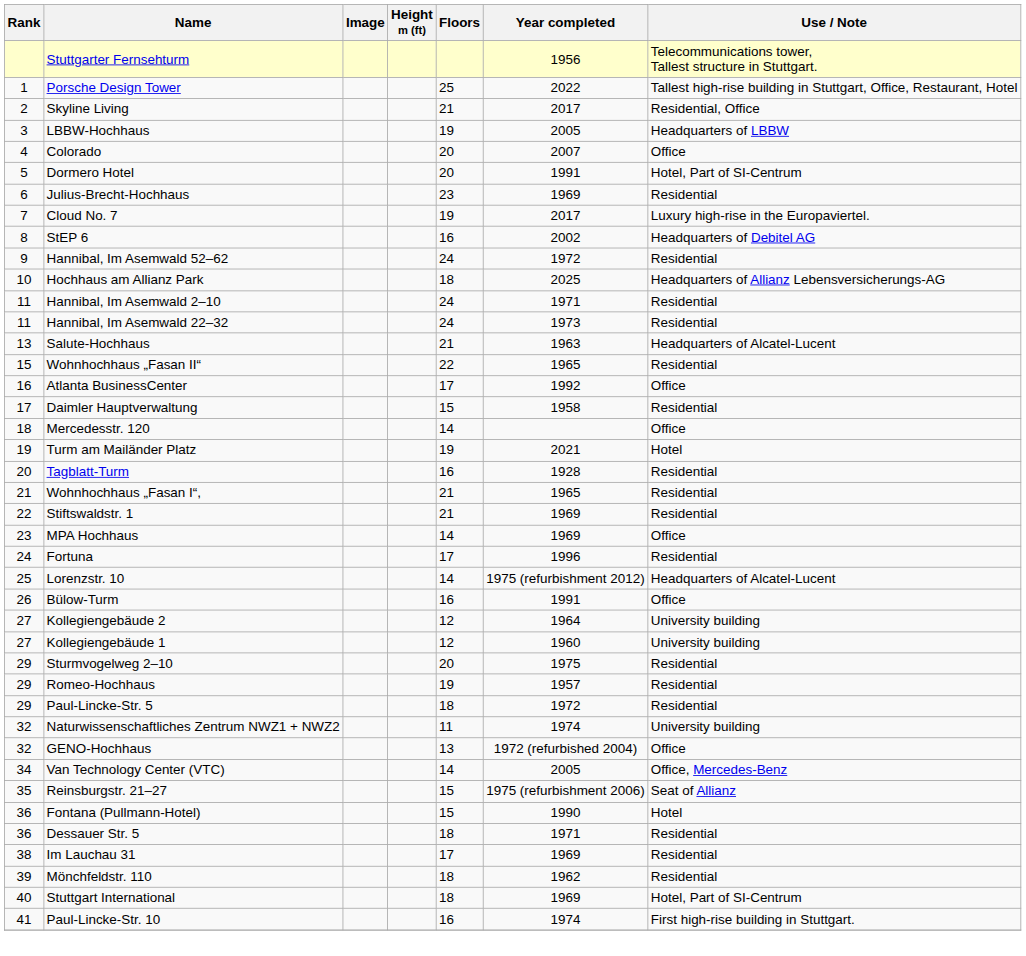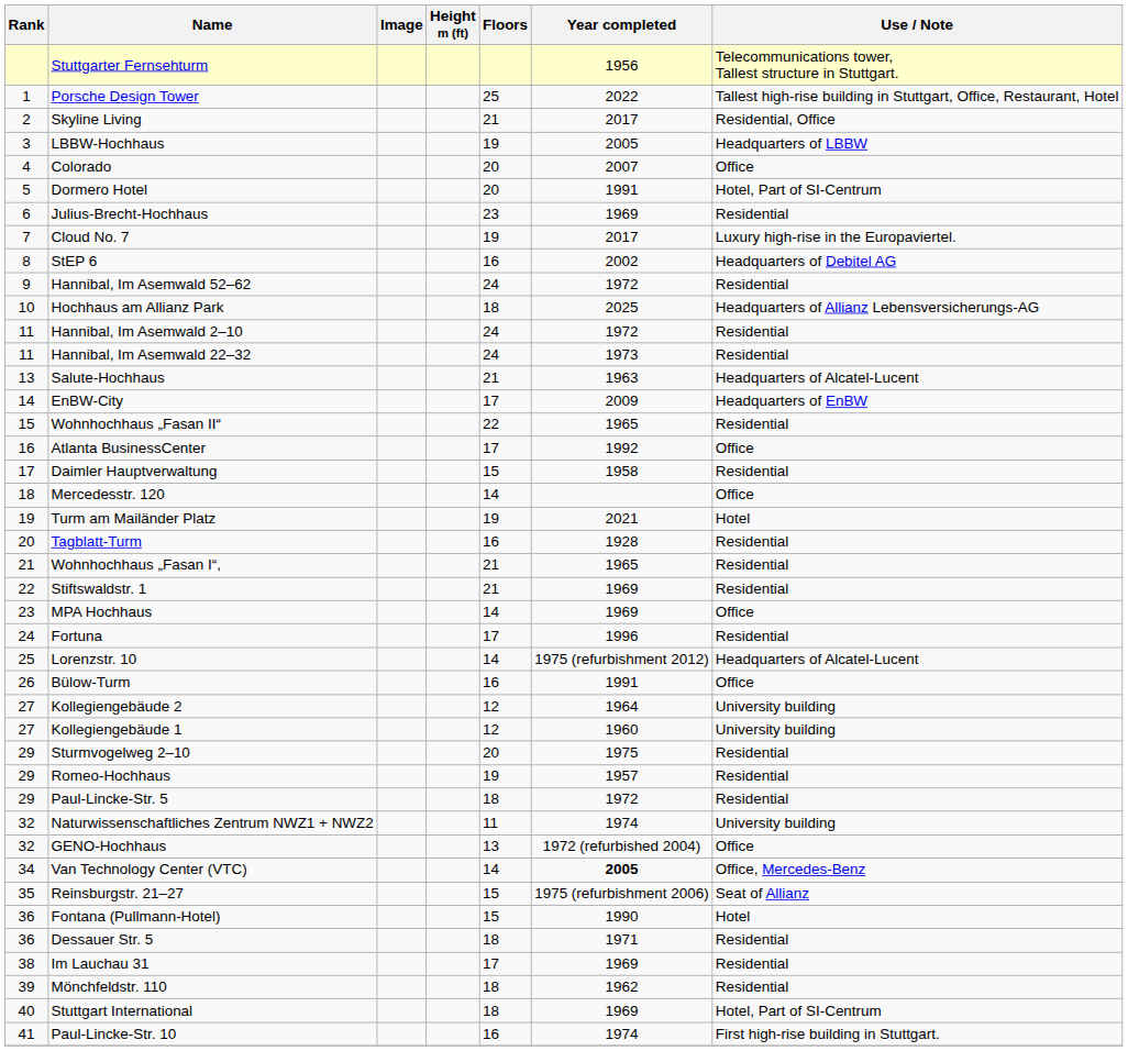Hannibal, Im Asemwald 2–10 | Year completed: 1971 -> 1972
+ row: 14 | EnBW-City | 17 | 2009 | Headquarters of EnBW
Van Technology Center (VTC) | Year completed: normal -> bold
